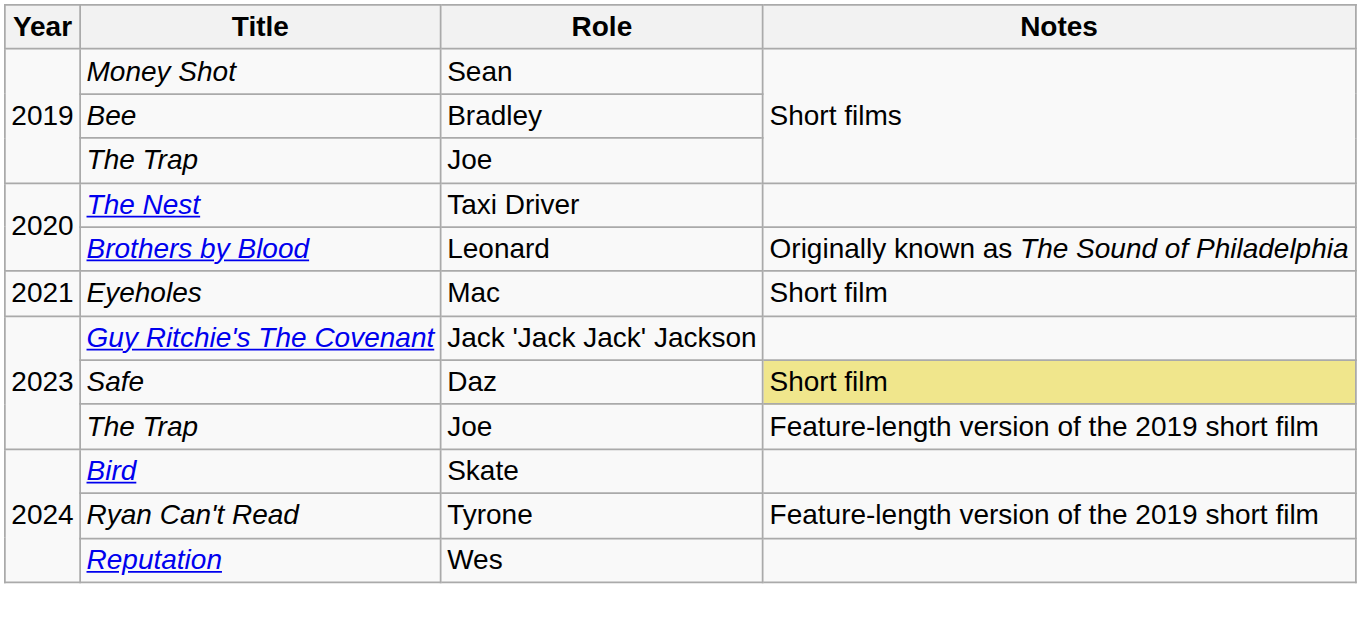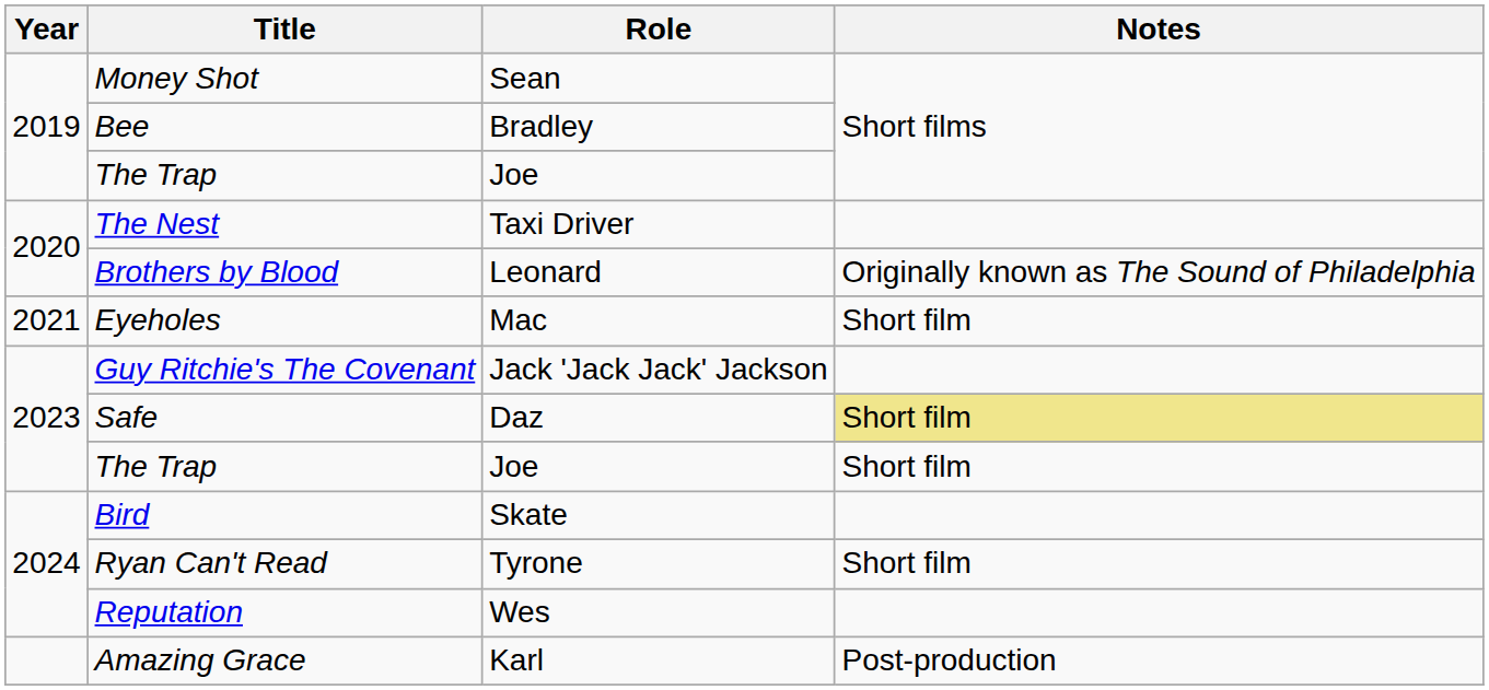2023 / The Trap | Notes: Feature-length version of the 2019 short film -> Short film
Ryan Can't Read | Notes: Feature-length version of the 2019 short film -> Short film
+ row: Amazing Grace | Karl | Post-production
